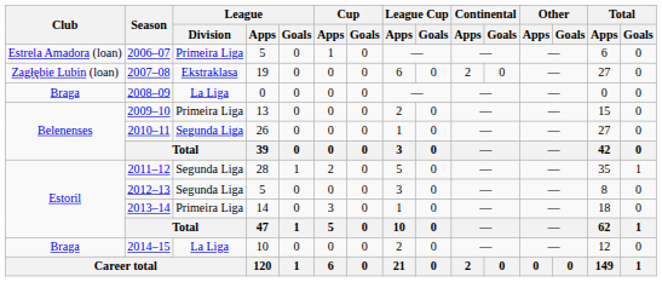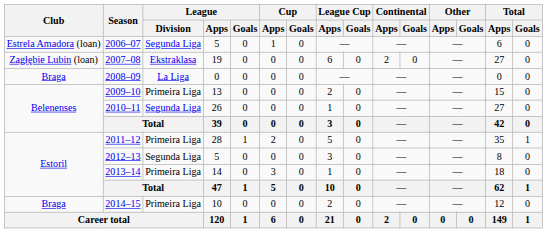2006–07 | League / Division: Primeira Liga -> Segunda Liga
2011–12 | League / Division: Segunda Liga -> Primeira Liga
2014–15 | League / Division: La Liga -> Primeira Liga
